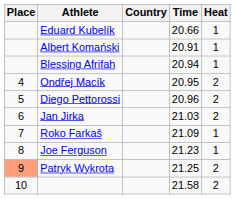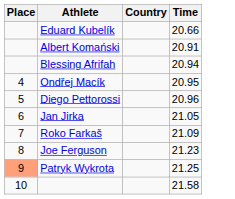- column: Heat | 1 | 1 | 1 | 2 | 2 | 2 | 1 | 1 | 2 | 2
Jan Jirka | Time: 21.03 -> 21.05
